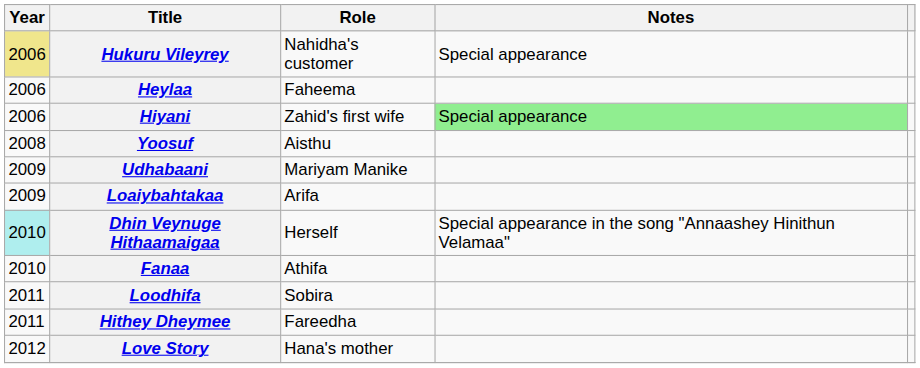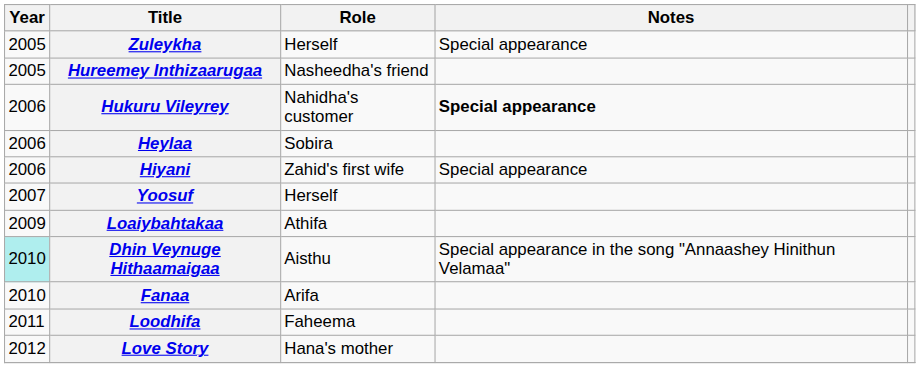+ row: 2005 | Zuleykha | Herself | Special appearance
+ row: 2005 | Hureemey Inthizaarugaa | Nasheedha's friend
Hukuru Vileyrey | Year: khaki background -> no background
Hukuru Vileyrey | Notes: normal -> bold
Heylaa | Role: Faheema -> Sobira
Hiyani | Notes: lightgreen background -> no background
Yoosuf | Year: 2008 -> 2007
Yoosuf | Role: Aisthu -> Herself
- row: 2009 | Udhabaani | Mariyam Manike
Loaiybahtakaa | Role: Arifa -> Athifa
Dhin Veynuge Hithaamaigaa | Role: Herself -> Aisthu
Fanaa | Role: Athifa -> Arifa
Loodhifa | Role: Sobira -> Faheema
- row: 2011 | Hithey Dheymee | Fareedha
